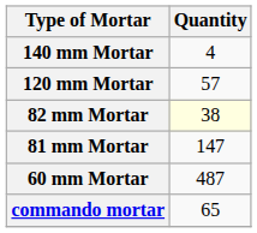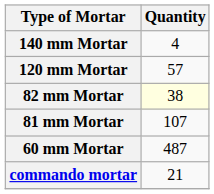81 mm Mortar | Quantity: 147 -> 107
commando mortar | Quantity: 65 -> 21
